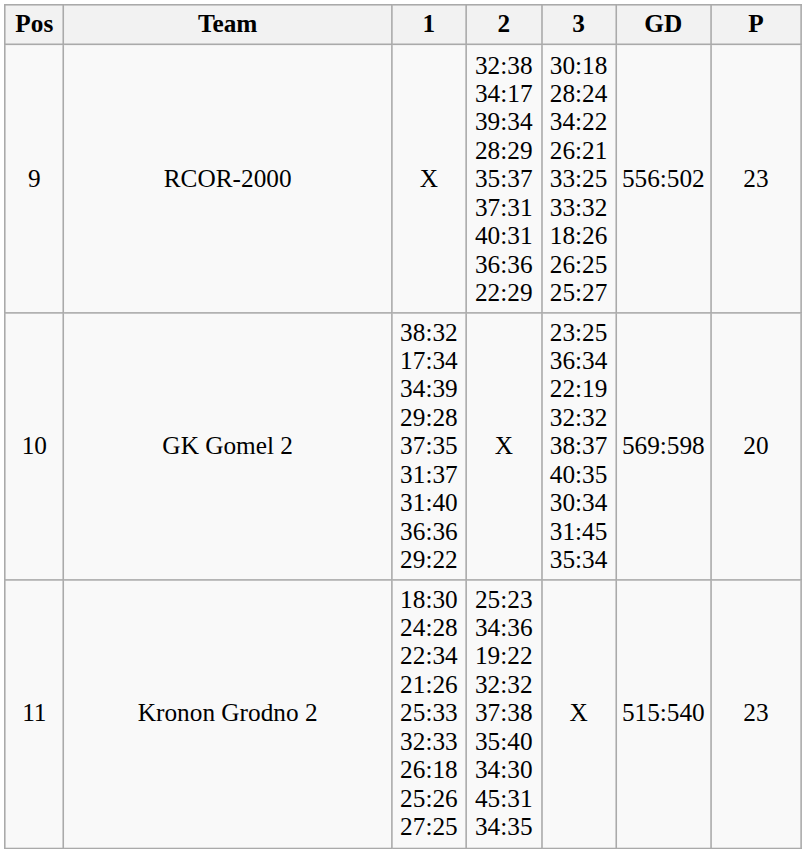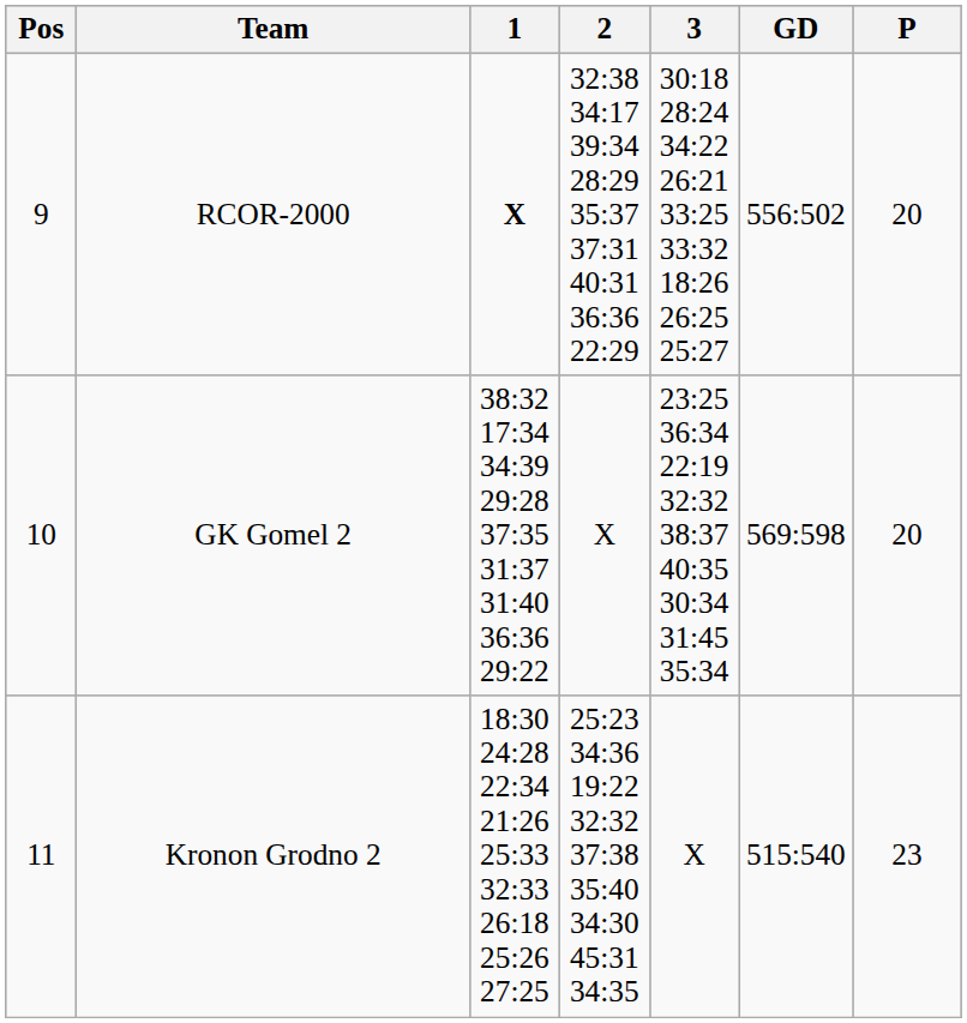RCOR-2000 | 1: normal -> bold
RCOR-2000 | P: 23 -> 20
